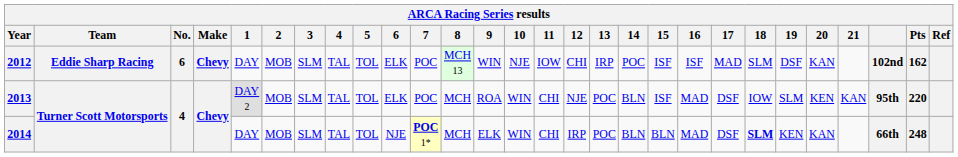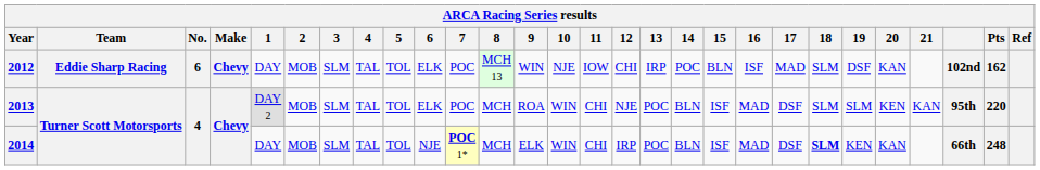2012 | 15: ISF -> BLN
2013 | 18: IOW -> SLM
2014 | 15: BLN -> ISF
